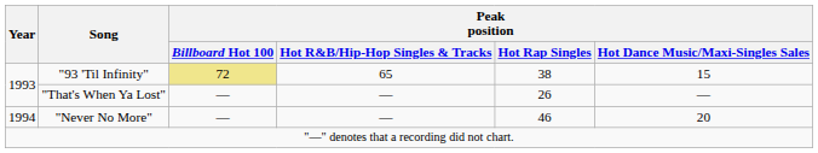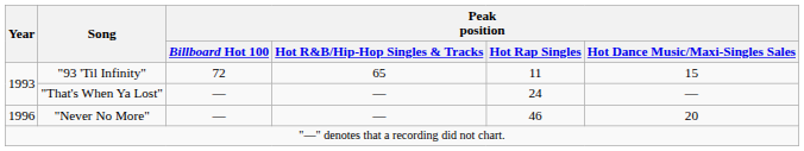"93 'Til Infinity" | Peak position / Billboard Hot 100: khaki background -> no background
"93 'Til Infinity" | Peak position / Hot Rap Singles: 38 -> 11
"That's When Ya Lost" | Peak position / Hot Rap Singles: 26 -> 24
"Never No More" | Year: 1994 -> 1996
